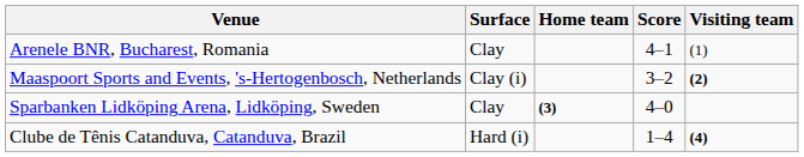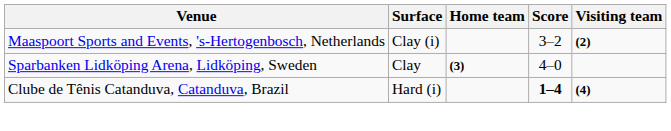- row: Arenele BNR, Bucharest, Romania | Clay | 4–1 | (1)
Clube de Tênis Catanduva, Catanduva, Brazil | Score: normal -> bold
